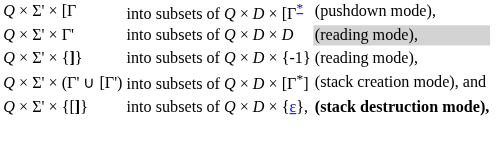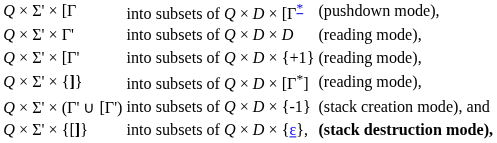Q × Σ' × Γ' | column 4: lightgrey background -> no background
+ row: Q × Σ' × [Γ' | into subsets of Q × D × {+1} | (reading mode),
Q × Σ' × {]} | column 3: into subsets of Q × D × {-1} -> into subsets of Q × D × [Γ*]
Q × Σ' × (Γ' ∪ [Γ') | column 3: into subsets of Q × D × [Γ*] -> into subsets of Q × D × {-1}
